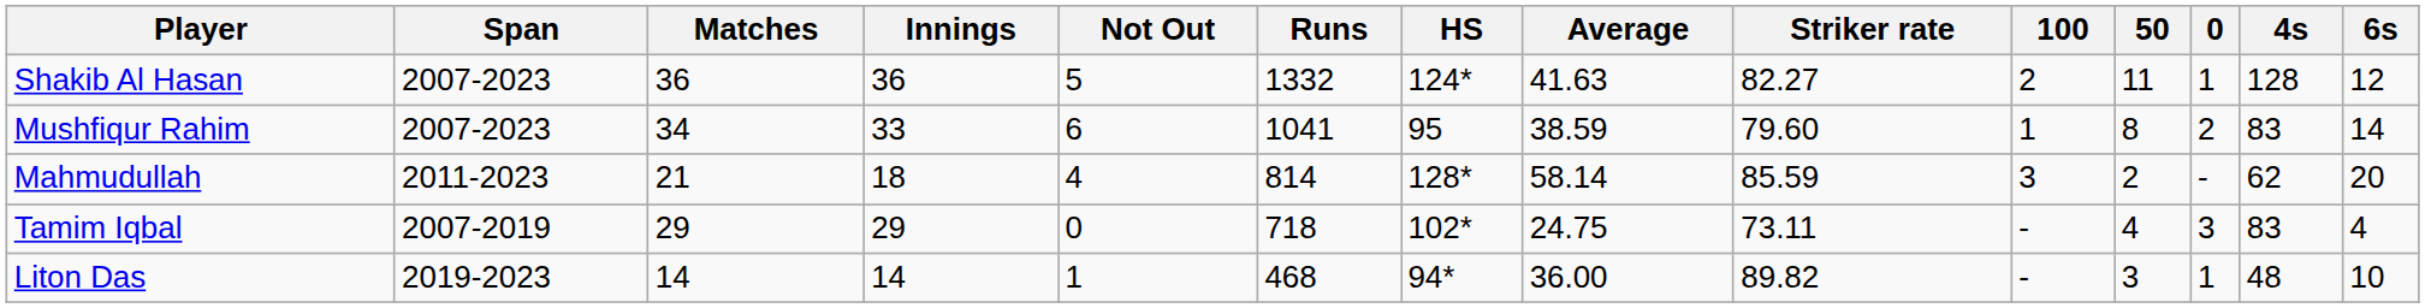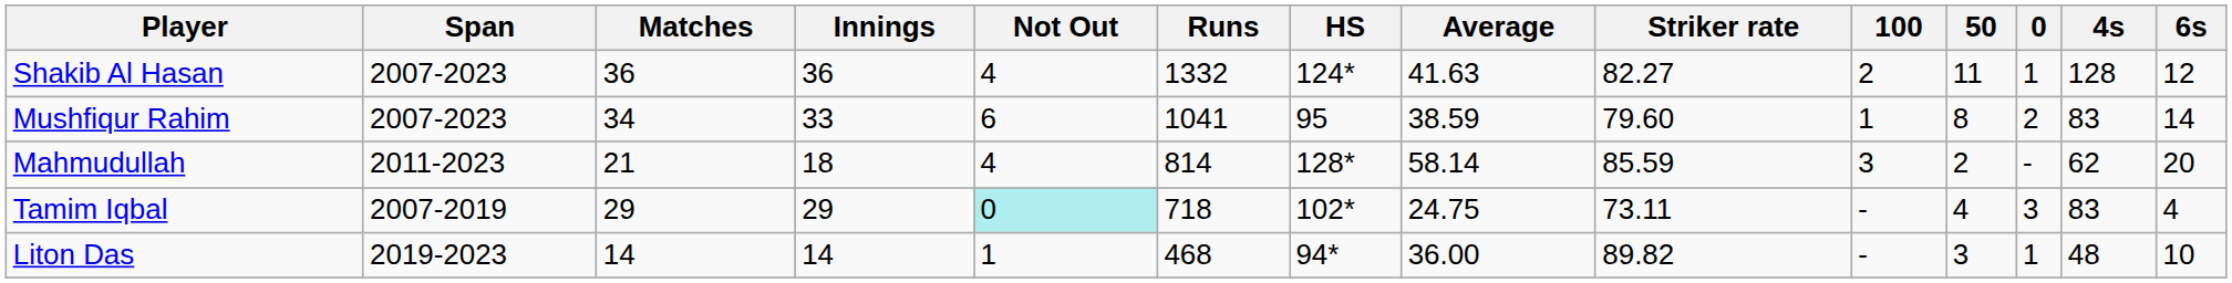Shakib Al Hasan | Not Out: 5 -> 4
Tamim Iqbal | Not Out: no background -> paleturquoise background
